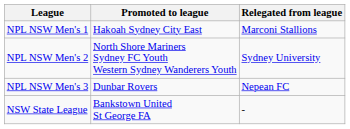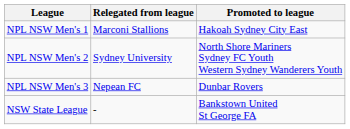columns swapped: Promoted to league <-> Relegated from league
